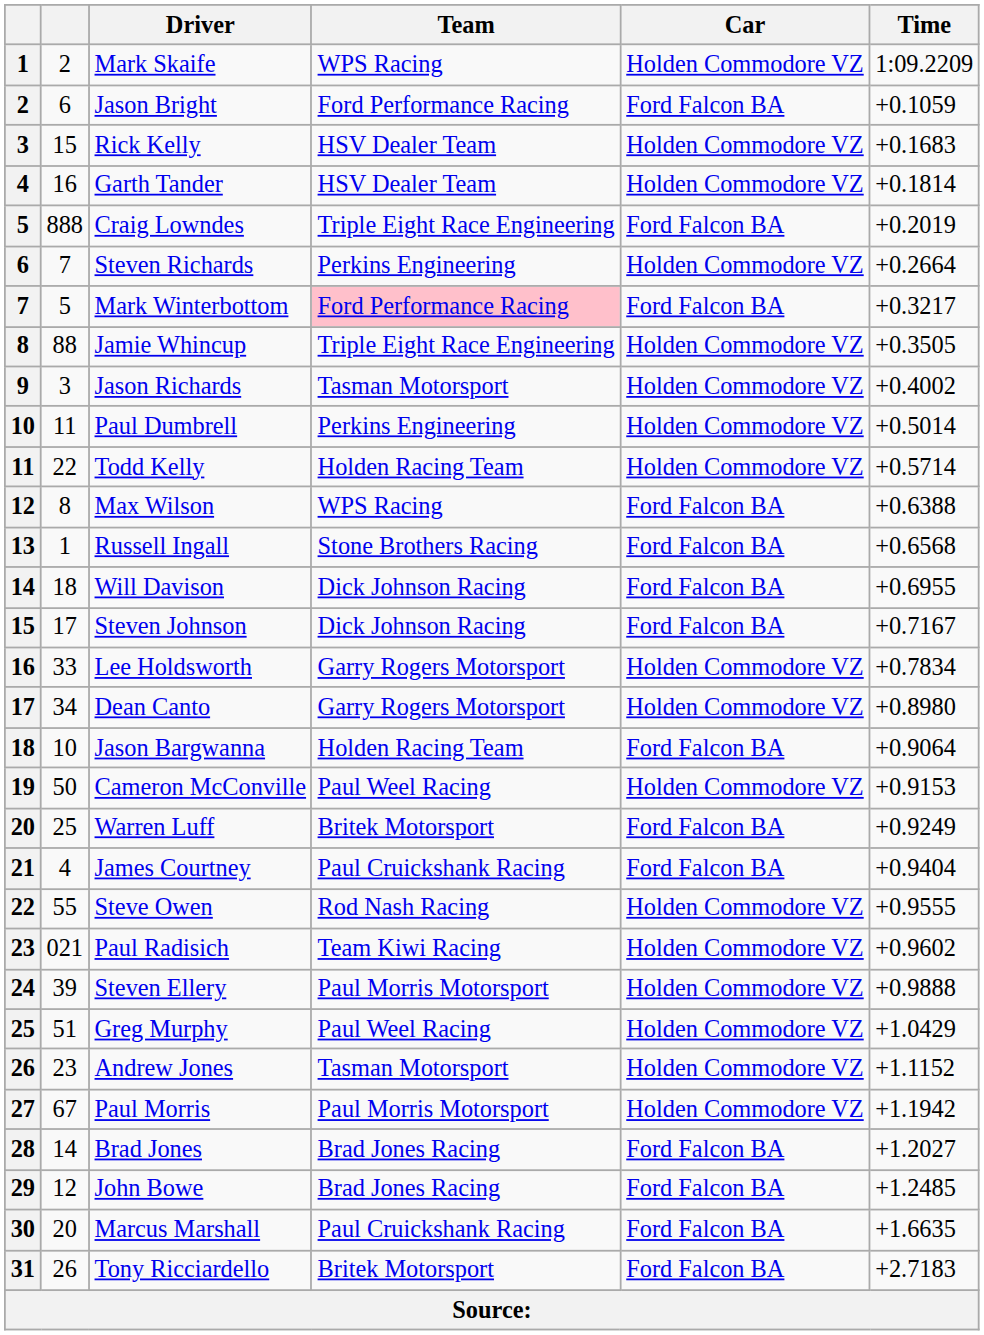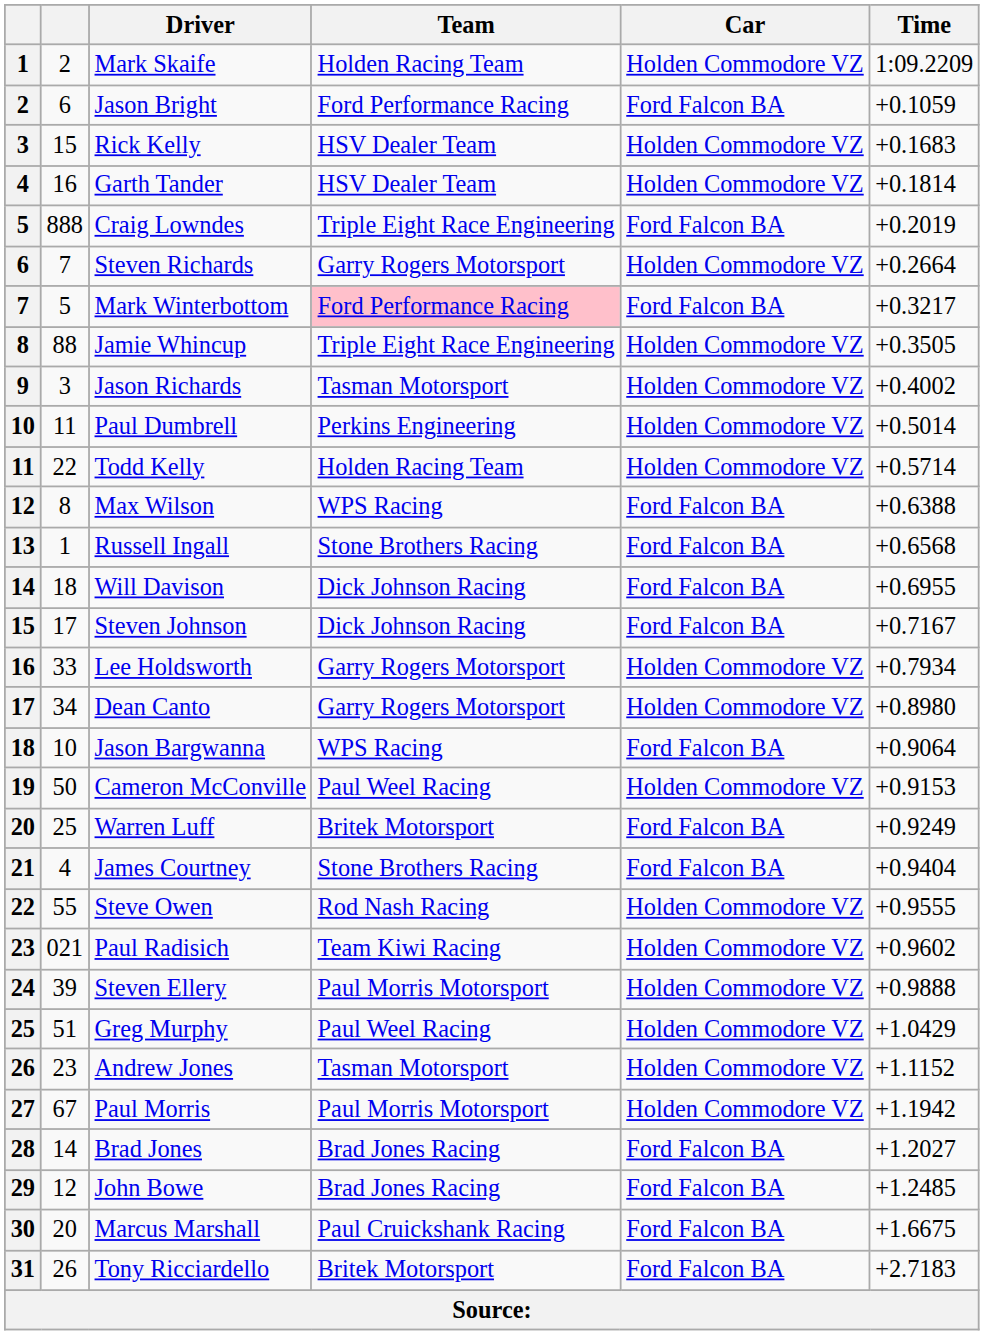Mark Skaife | Team: WPS Racing -> Holden Racing Team
Steven Richards | Team: Perkins Engineering -> Garry Rogers Motorsport
Lee Holdsworth | Time: +0.7834 -> +0.7934
Jason Bargwanna | Team: Holden Racing Team -> WPS Racing
James Courtney | Team: Paul Cruickshank Racing -> Stone Brothers Racing
Marcus Marshall | Time: +1.6635 -> +1.6675
